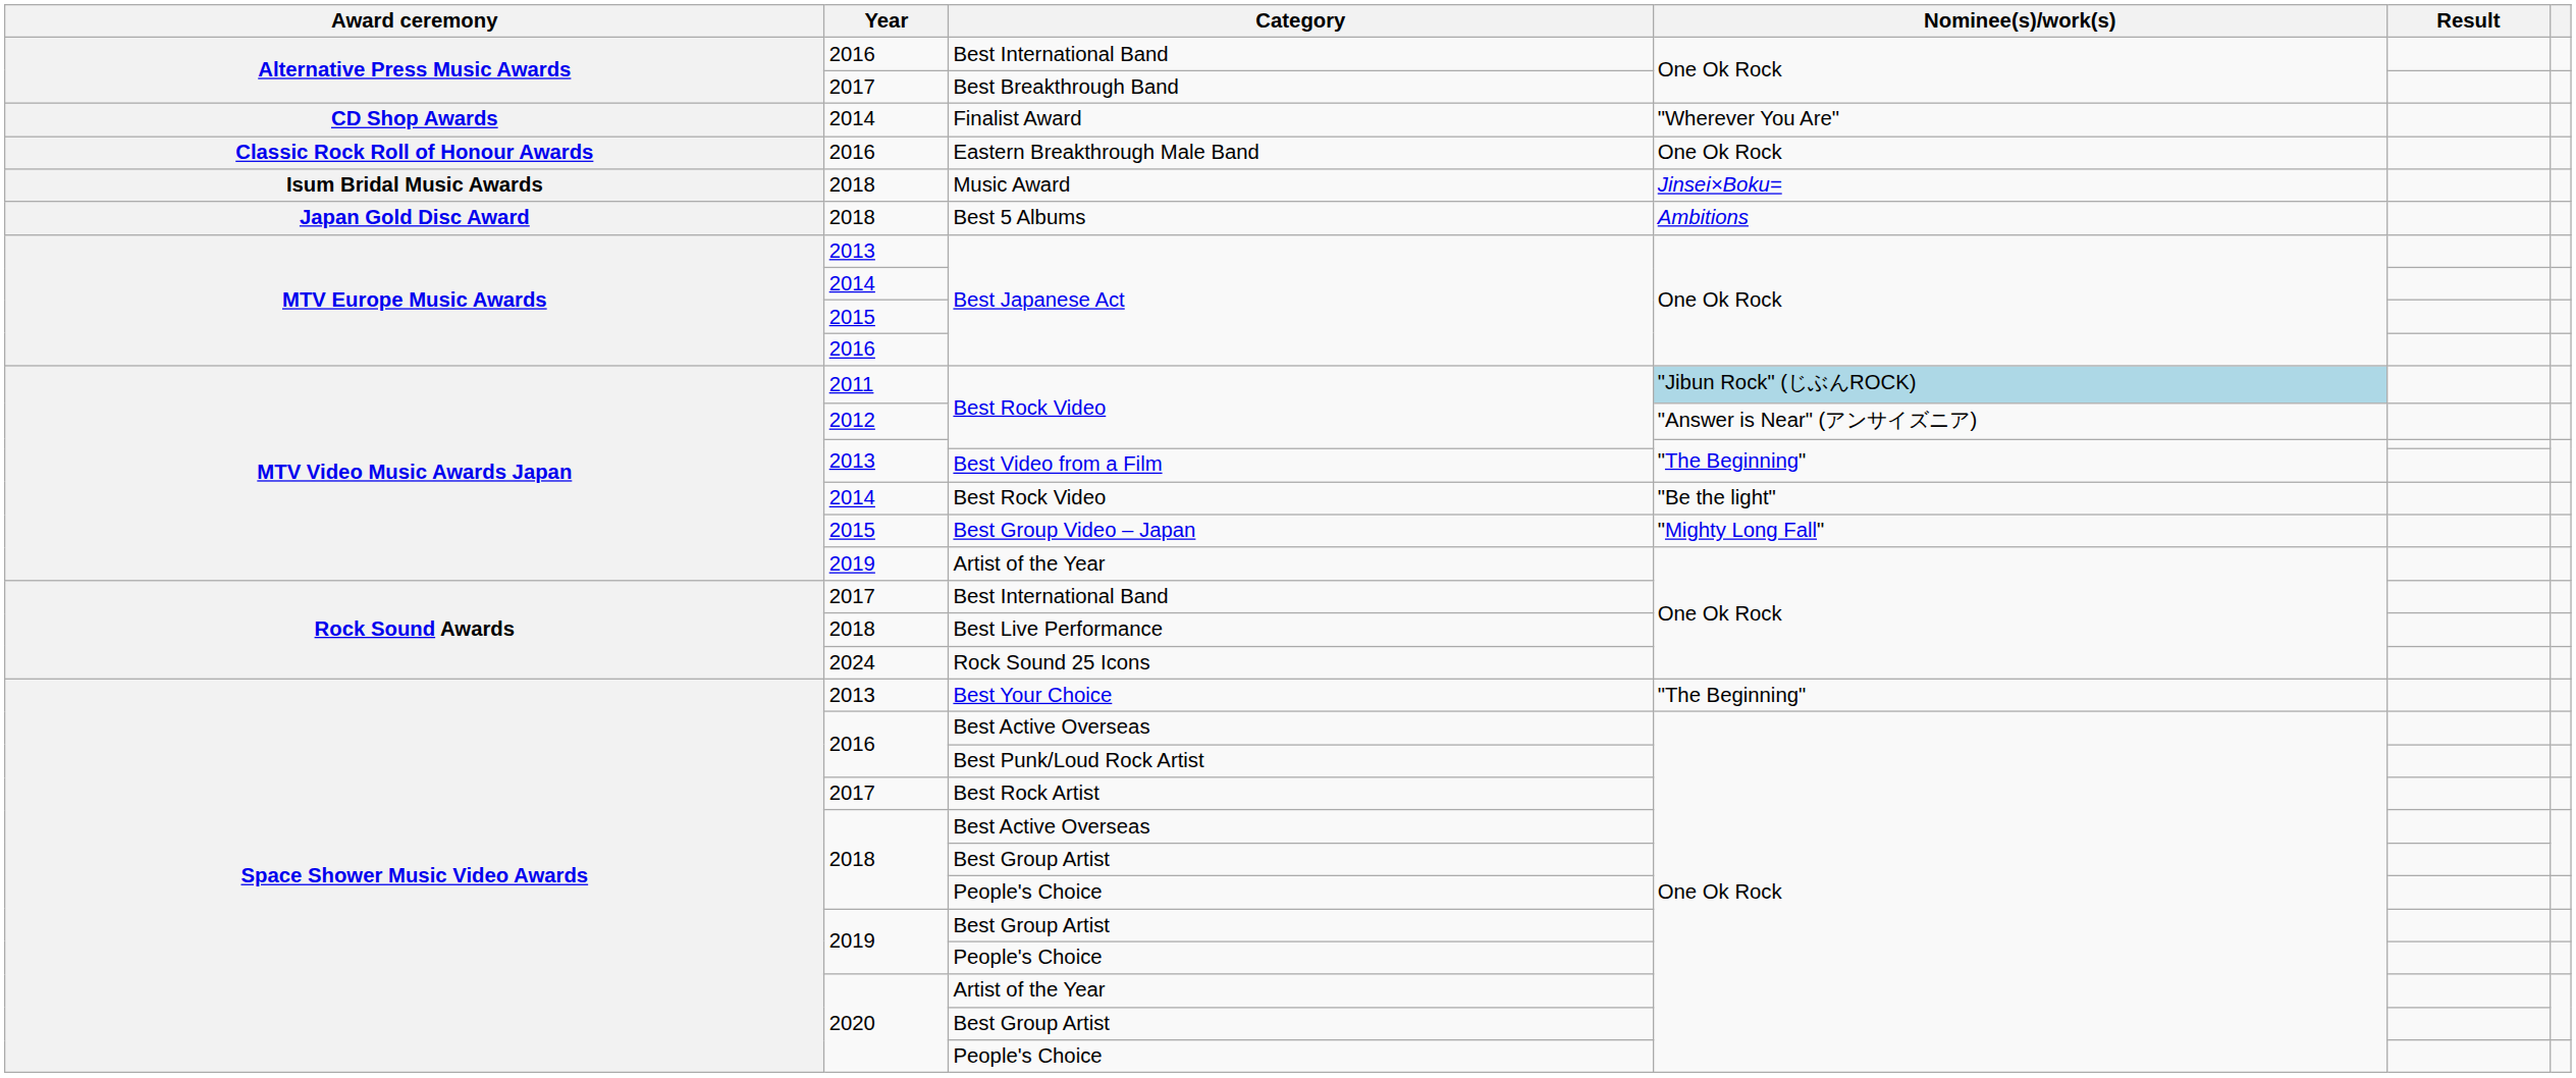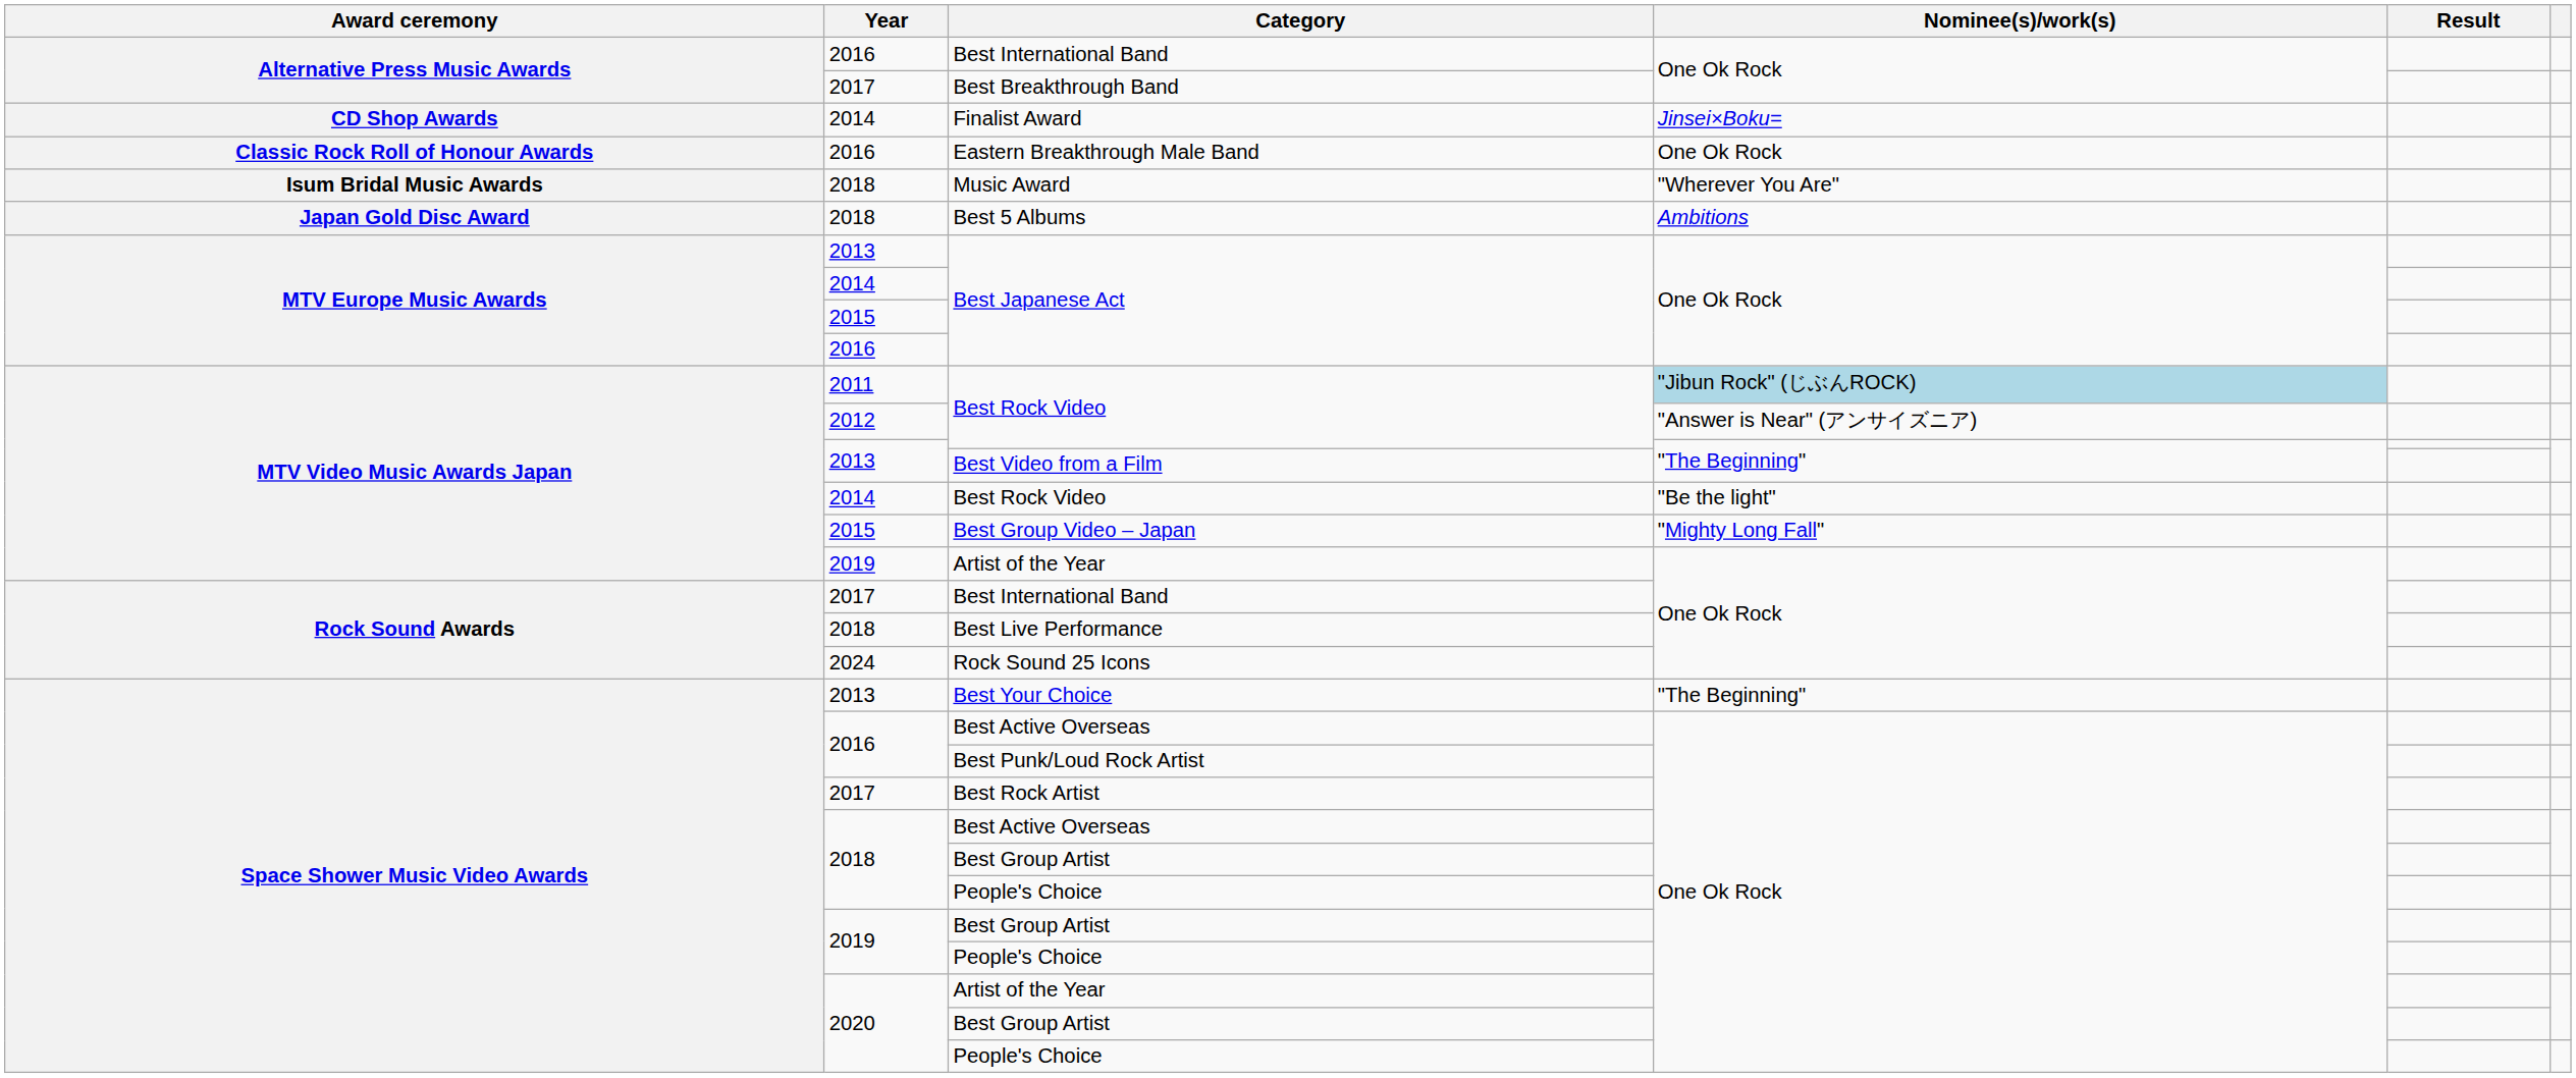Finalist Award | Nominee(s)/work(s): "Wherever You Are" -> Jinsei×Boku=
Music Award | Nominee(s)/work(s): Jinsei×Boku= -> "Wherever You Are"
